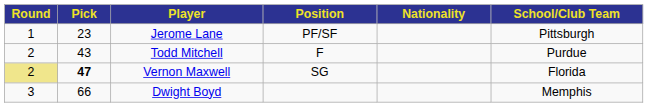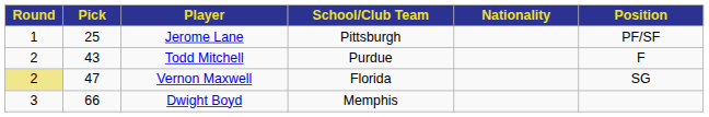columns swapped: Position <-> School/Club Team
Jerome Lane | Pick: 23 -> 25
Vernon Maxwell | Pick: bold -> normal
